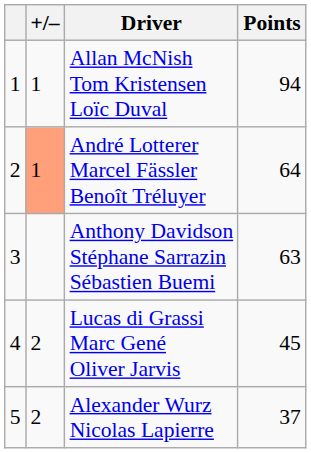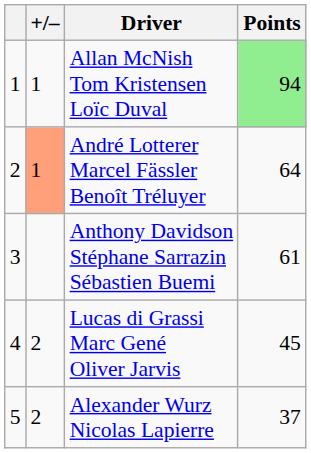Allan McNish Tom Kristensen Loïc Duval | Points: no background -> lightgreen background
Anthony Davidson Stéphane Sarrazin Sébastien Buemi | Points: 63 -> 61
